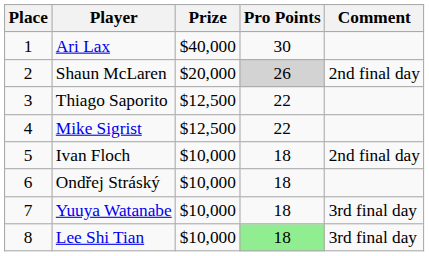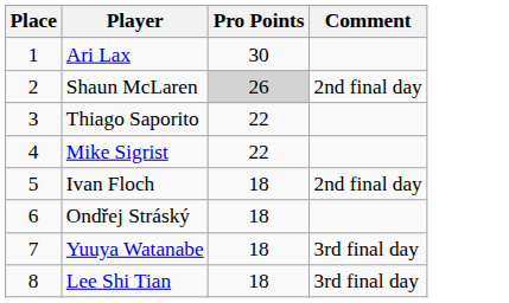- column: Prize | $40,000 | $20,000 | $12,500 | $12,500 | $10,000 | $10,000 | $10,000 | $10,000
Lee Shi Tian | Pro Points: lightgreen background -> no background
